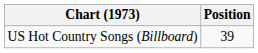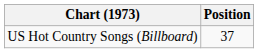US Hot Country Songs (Billboard) | Position: 39 -> 37
